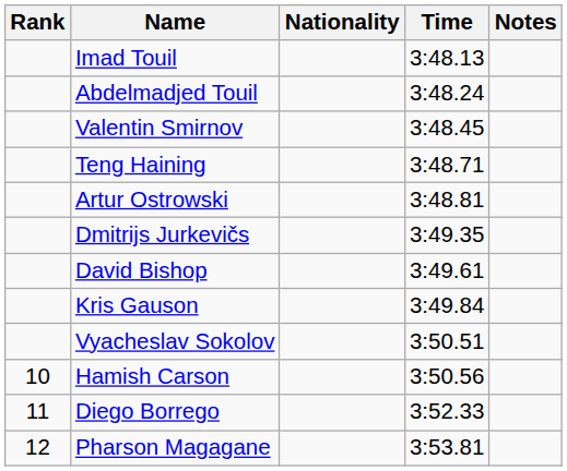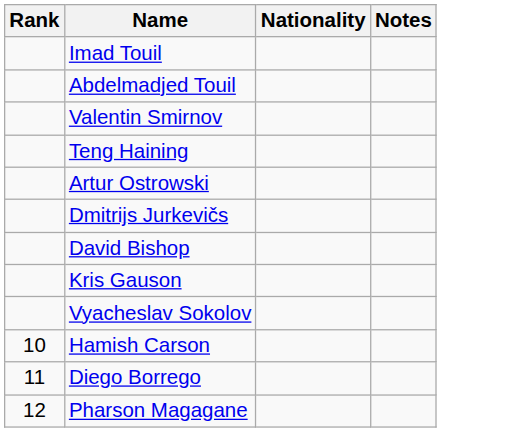- column: Time | 3:48.13 | 3:48.24 | 3:48.45 | 3:48.71 | 3:48.81 | 3:49.35 | 3:49.61 | 3:49.84 | 3:50.51 | 3:50.56 | 3:52.33 | 3:53.81
